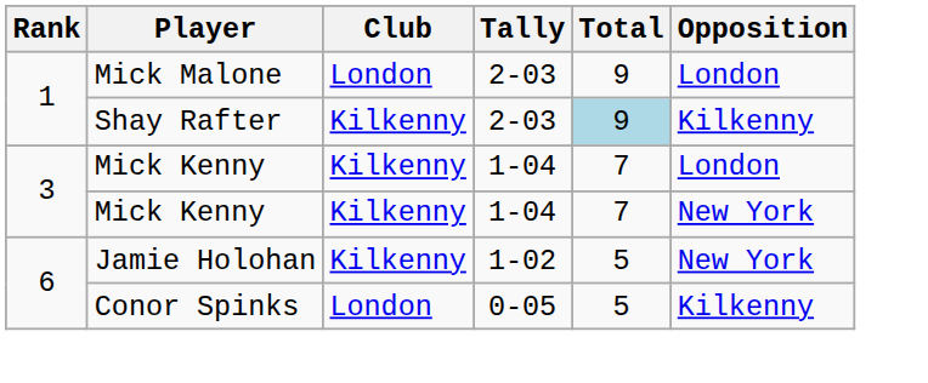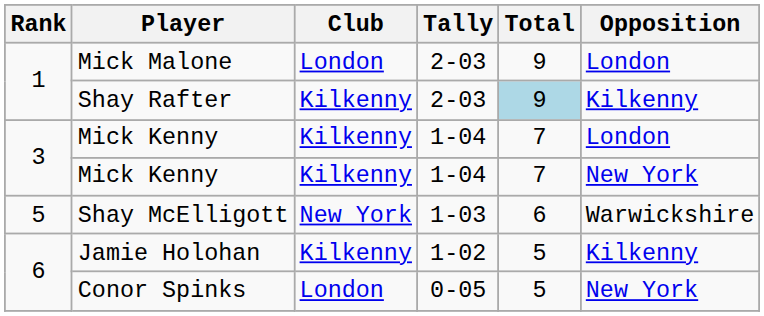+ row: 5 | Shay McElligott | New York | 1-03 | 6 | Warwickshire
Jamie Holohan | Opposition: New York -> Kilkenny
Conor Spinks | Opposition: Kilkenny -> New York
